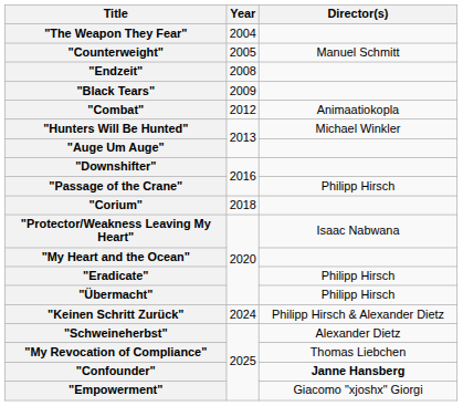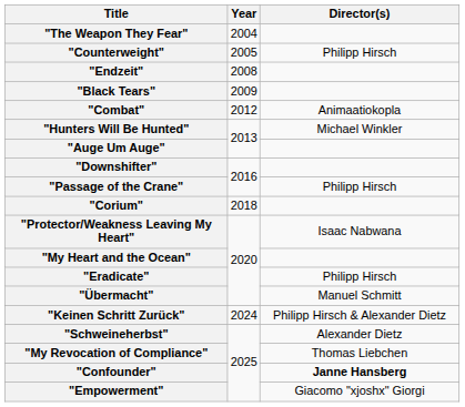"Counterweight" | Director(s): Manuel Schmitt -> Philipp Hirsch
"Übermacht" | Director(s): Philipp Hirsch -> Manuel Schmitt
